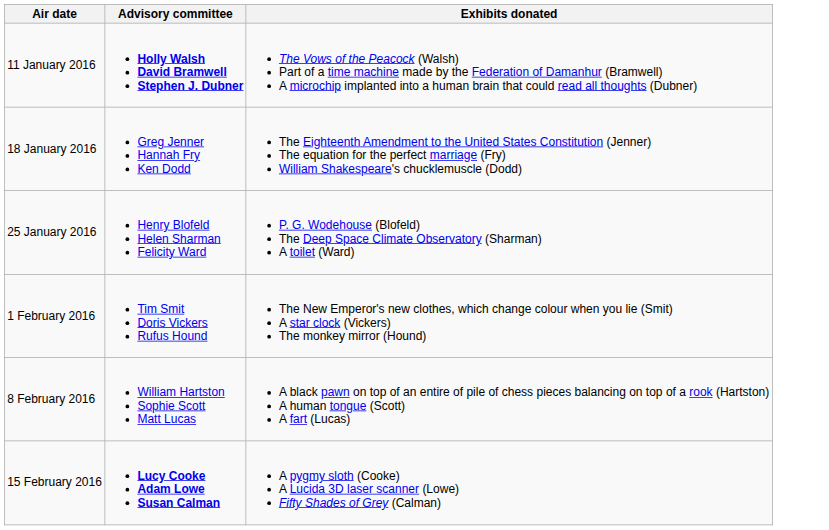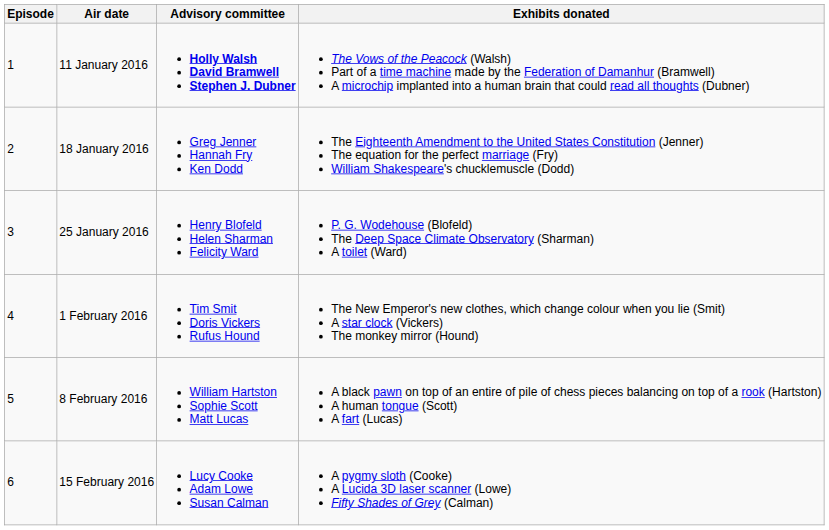+ column: Episode | 1 | 2 | 3 | 4 | 5 | 6
15 February 2016 | Advisory committee: bold -> normal
